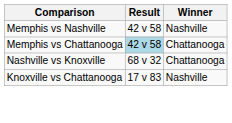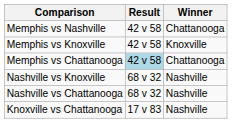Memphis vs Nashville | Winner: Nashville -> Chattanooga
+ row: Memphis vs Knoxville | 42 v 58 | Knoxville
Nashville vs Knoxville | Winner: Chattanooga -> Nashville
+ row: Nashville vs Chattanooga | 68 v 32 | Nashville
